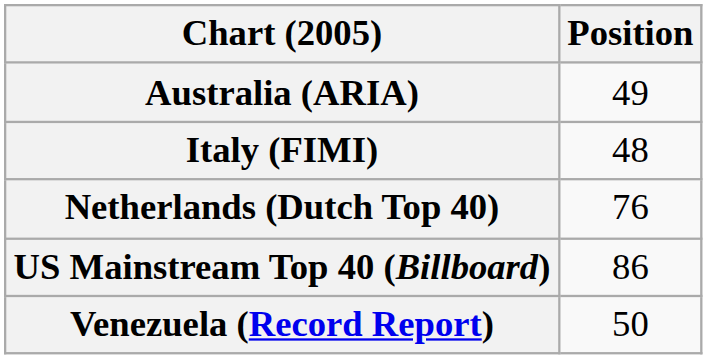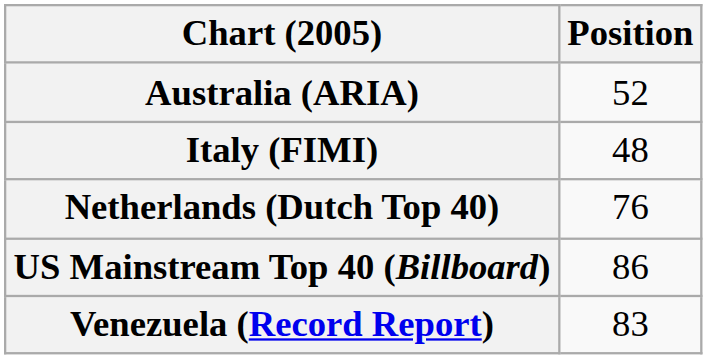Australia (ARIA) | Position: 49 -> 52
Venezuela (Record Report) | Position: 50 -> 83
